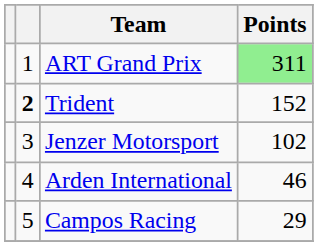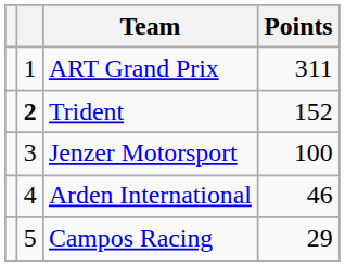ART Grand Prix | Points: lightgreen background -> no background
Jenzer Motorsport | Points: 102 -> 100
